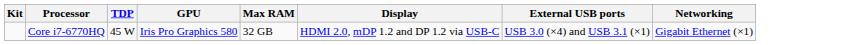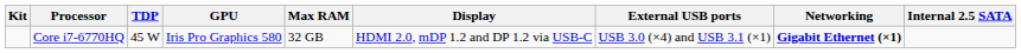+ column: Internal 2.5 SATA
Core i7-6770HQ | Networking: normal -> bold
